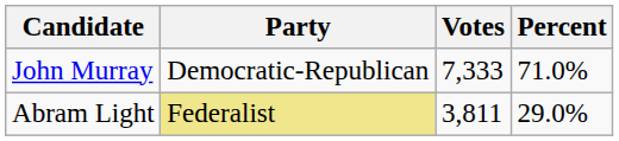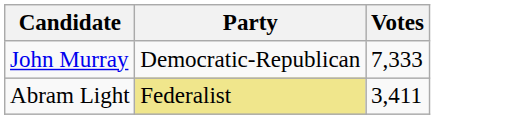- column: Percent | 71.0% | 29.0%
Abram Light | Votes: 3,811 -> 3,411
